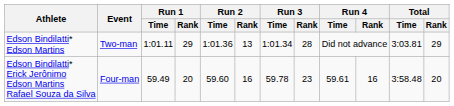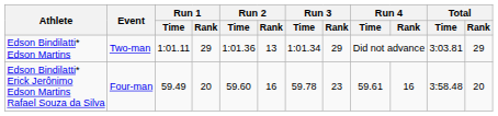Edson Bindilatti* Edson Martins | Run 3 / Rank: 28 -> 29
